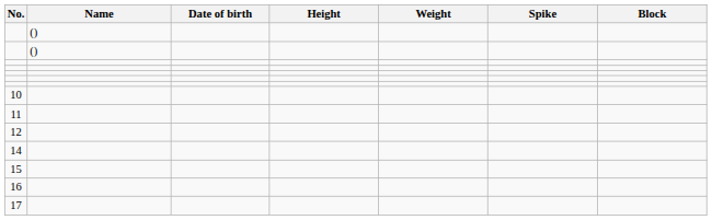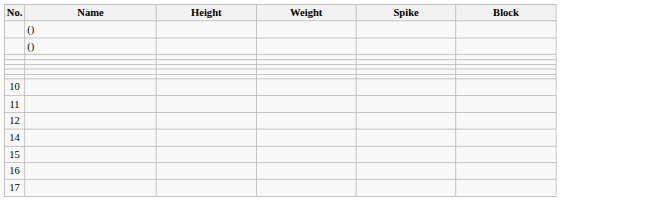- column: Date of birth
